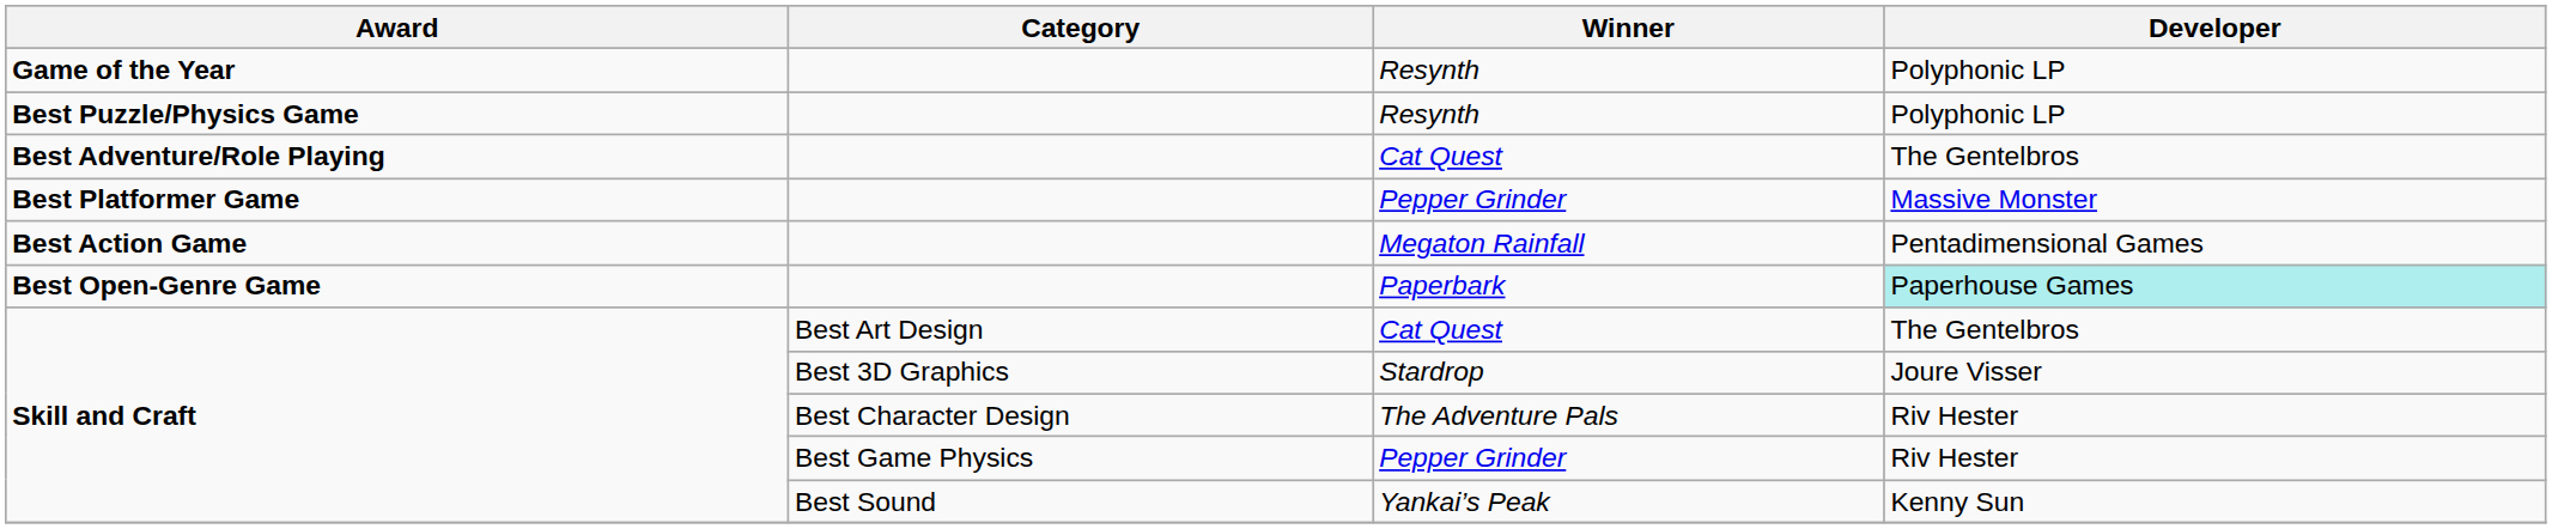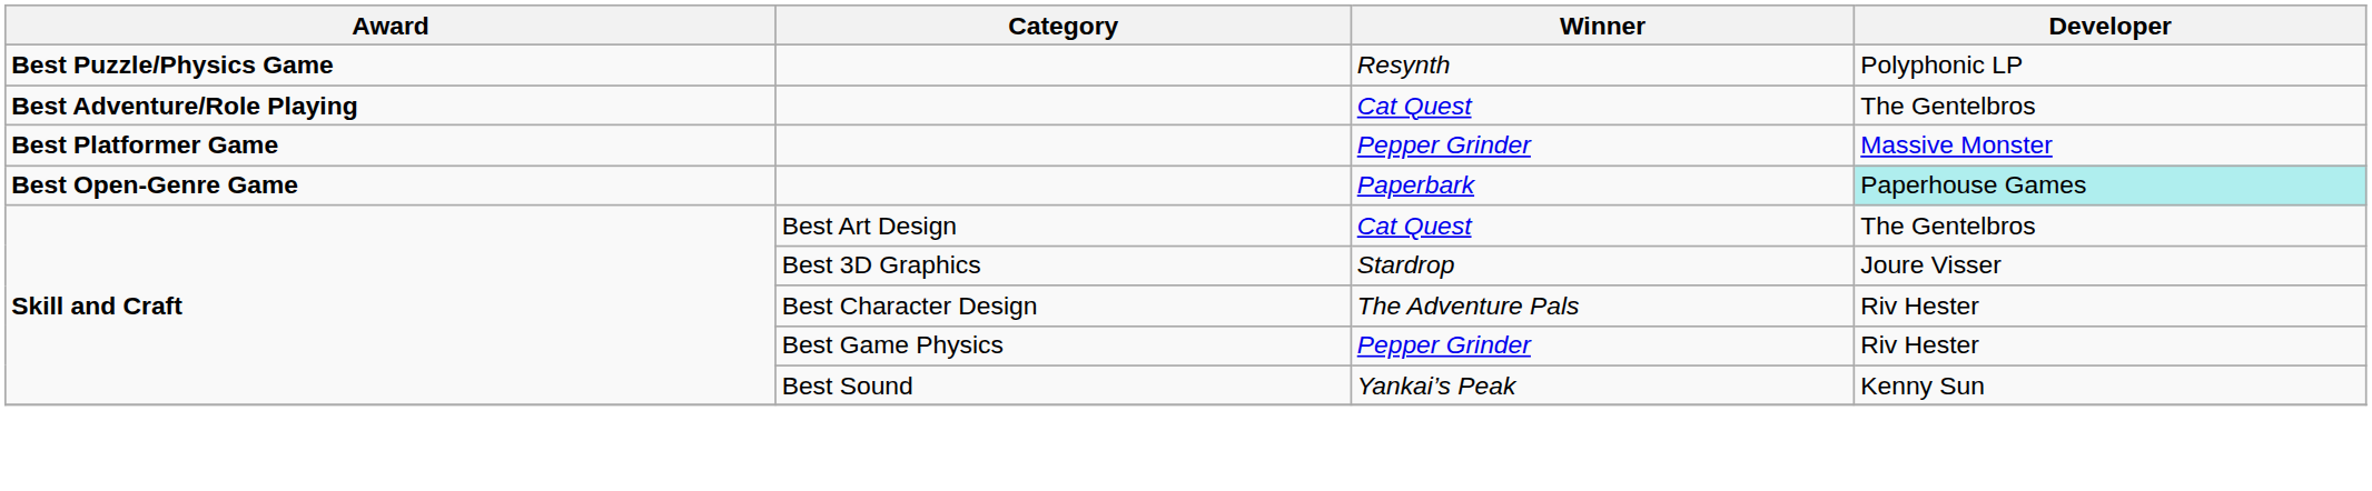- row: Game of the Year | Resynth | Polyphonic LP
- row: Best Action Game | Megaton Rainfall | Pentadimensional Games
